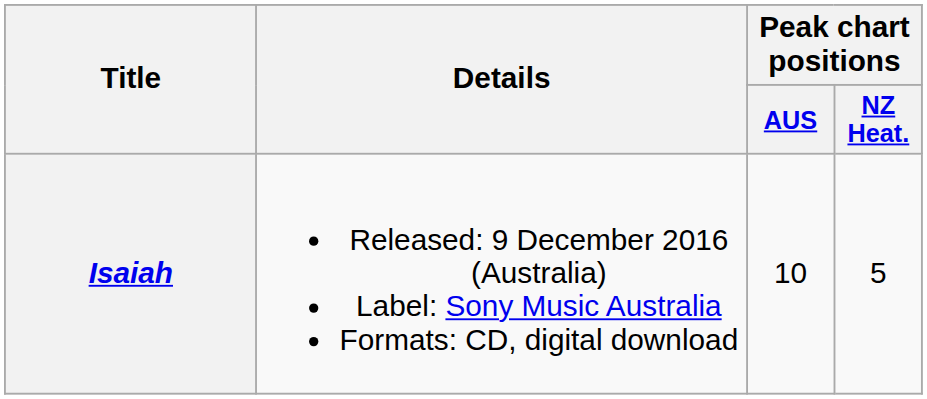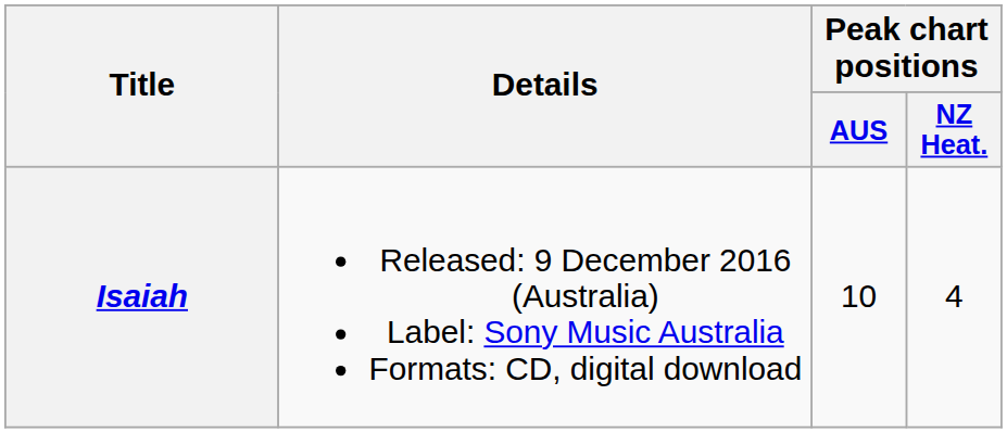Isaiah | Peak chart positions / NZ Heat.: 5 -> 4
